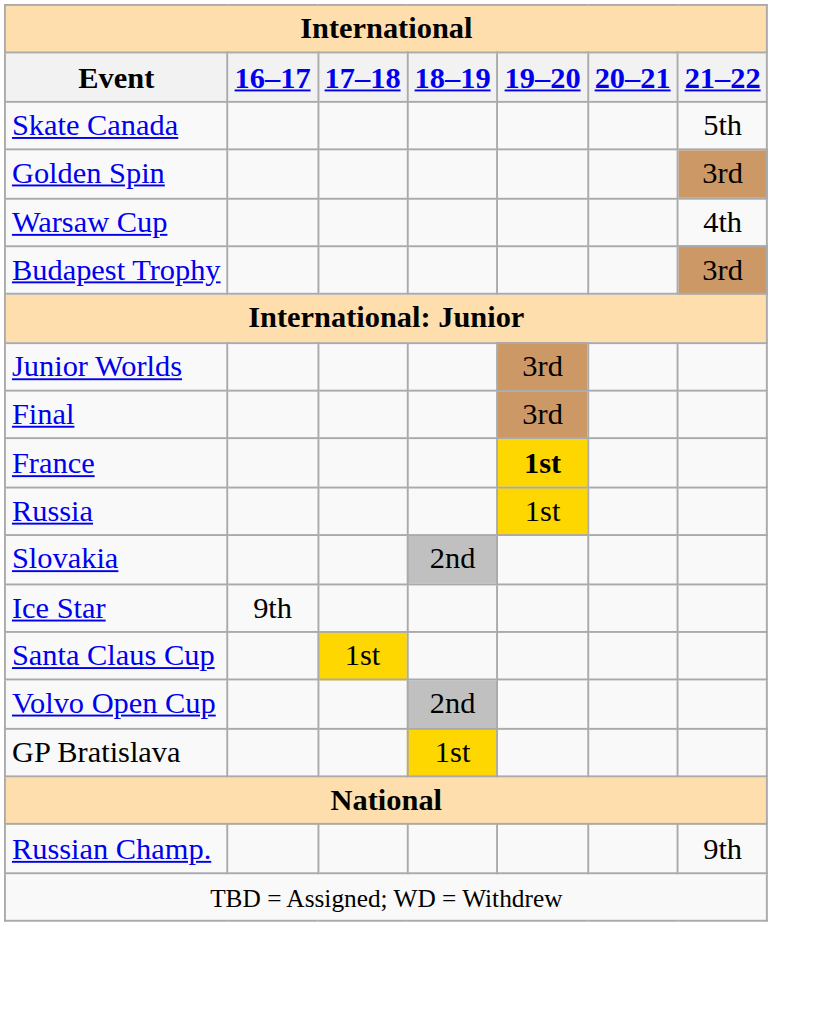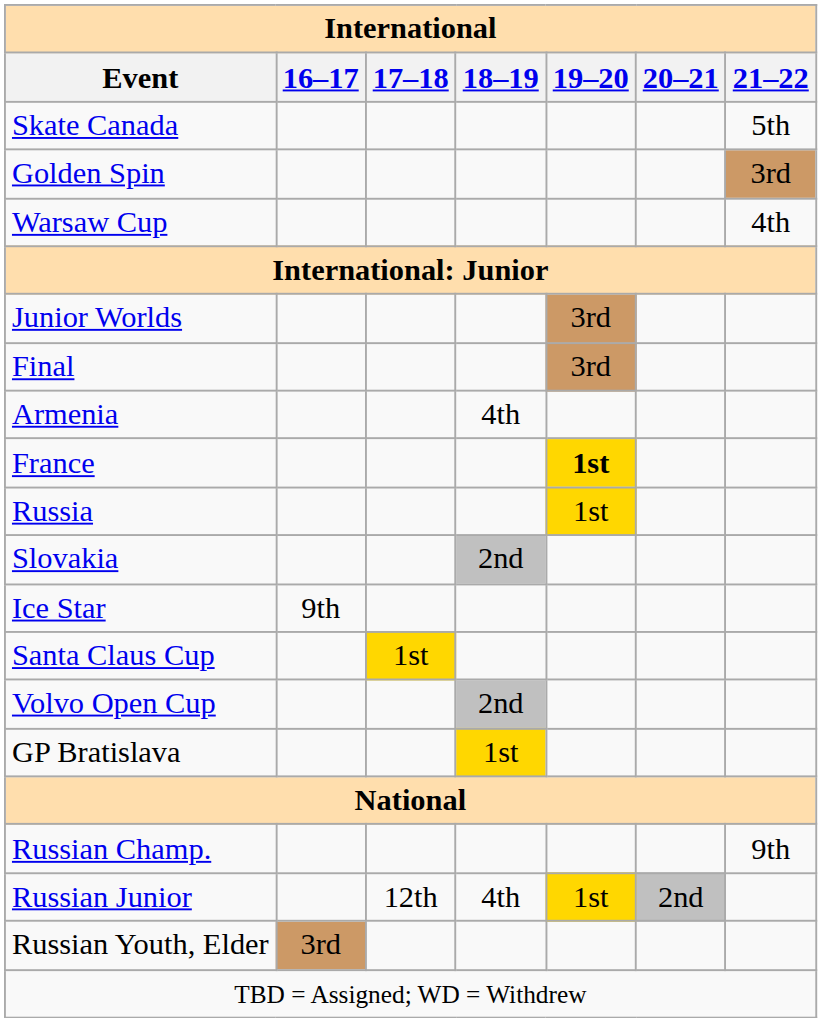- row: Budapest Trophy | 3rd
+ row: Armenia | 4th
+ row: Russian Junior | 12th | 4th | 1st | 2nd
+ row: Russian Youth, Elder | 3rd
